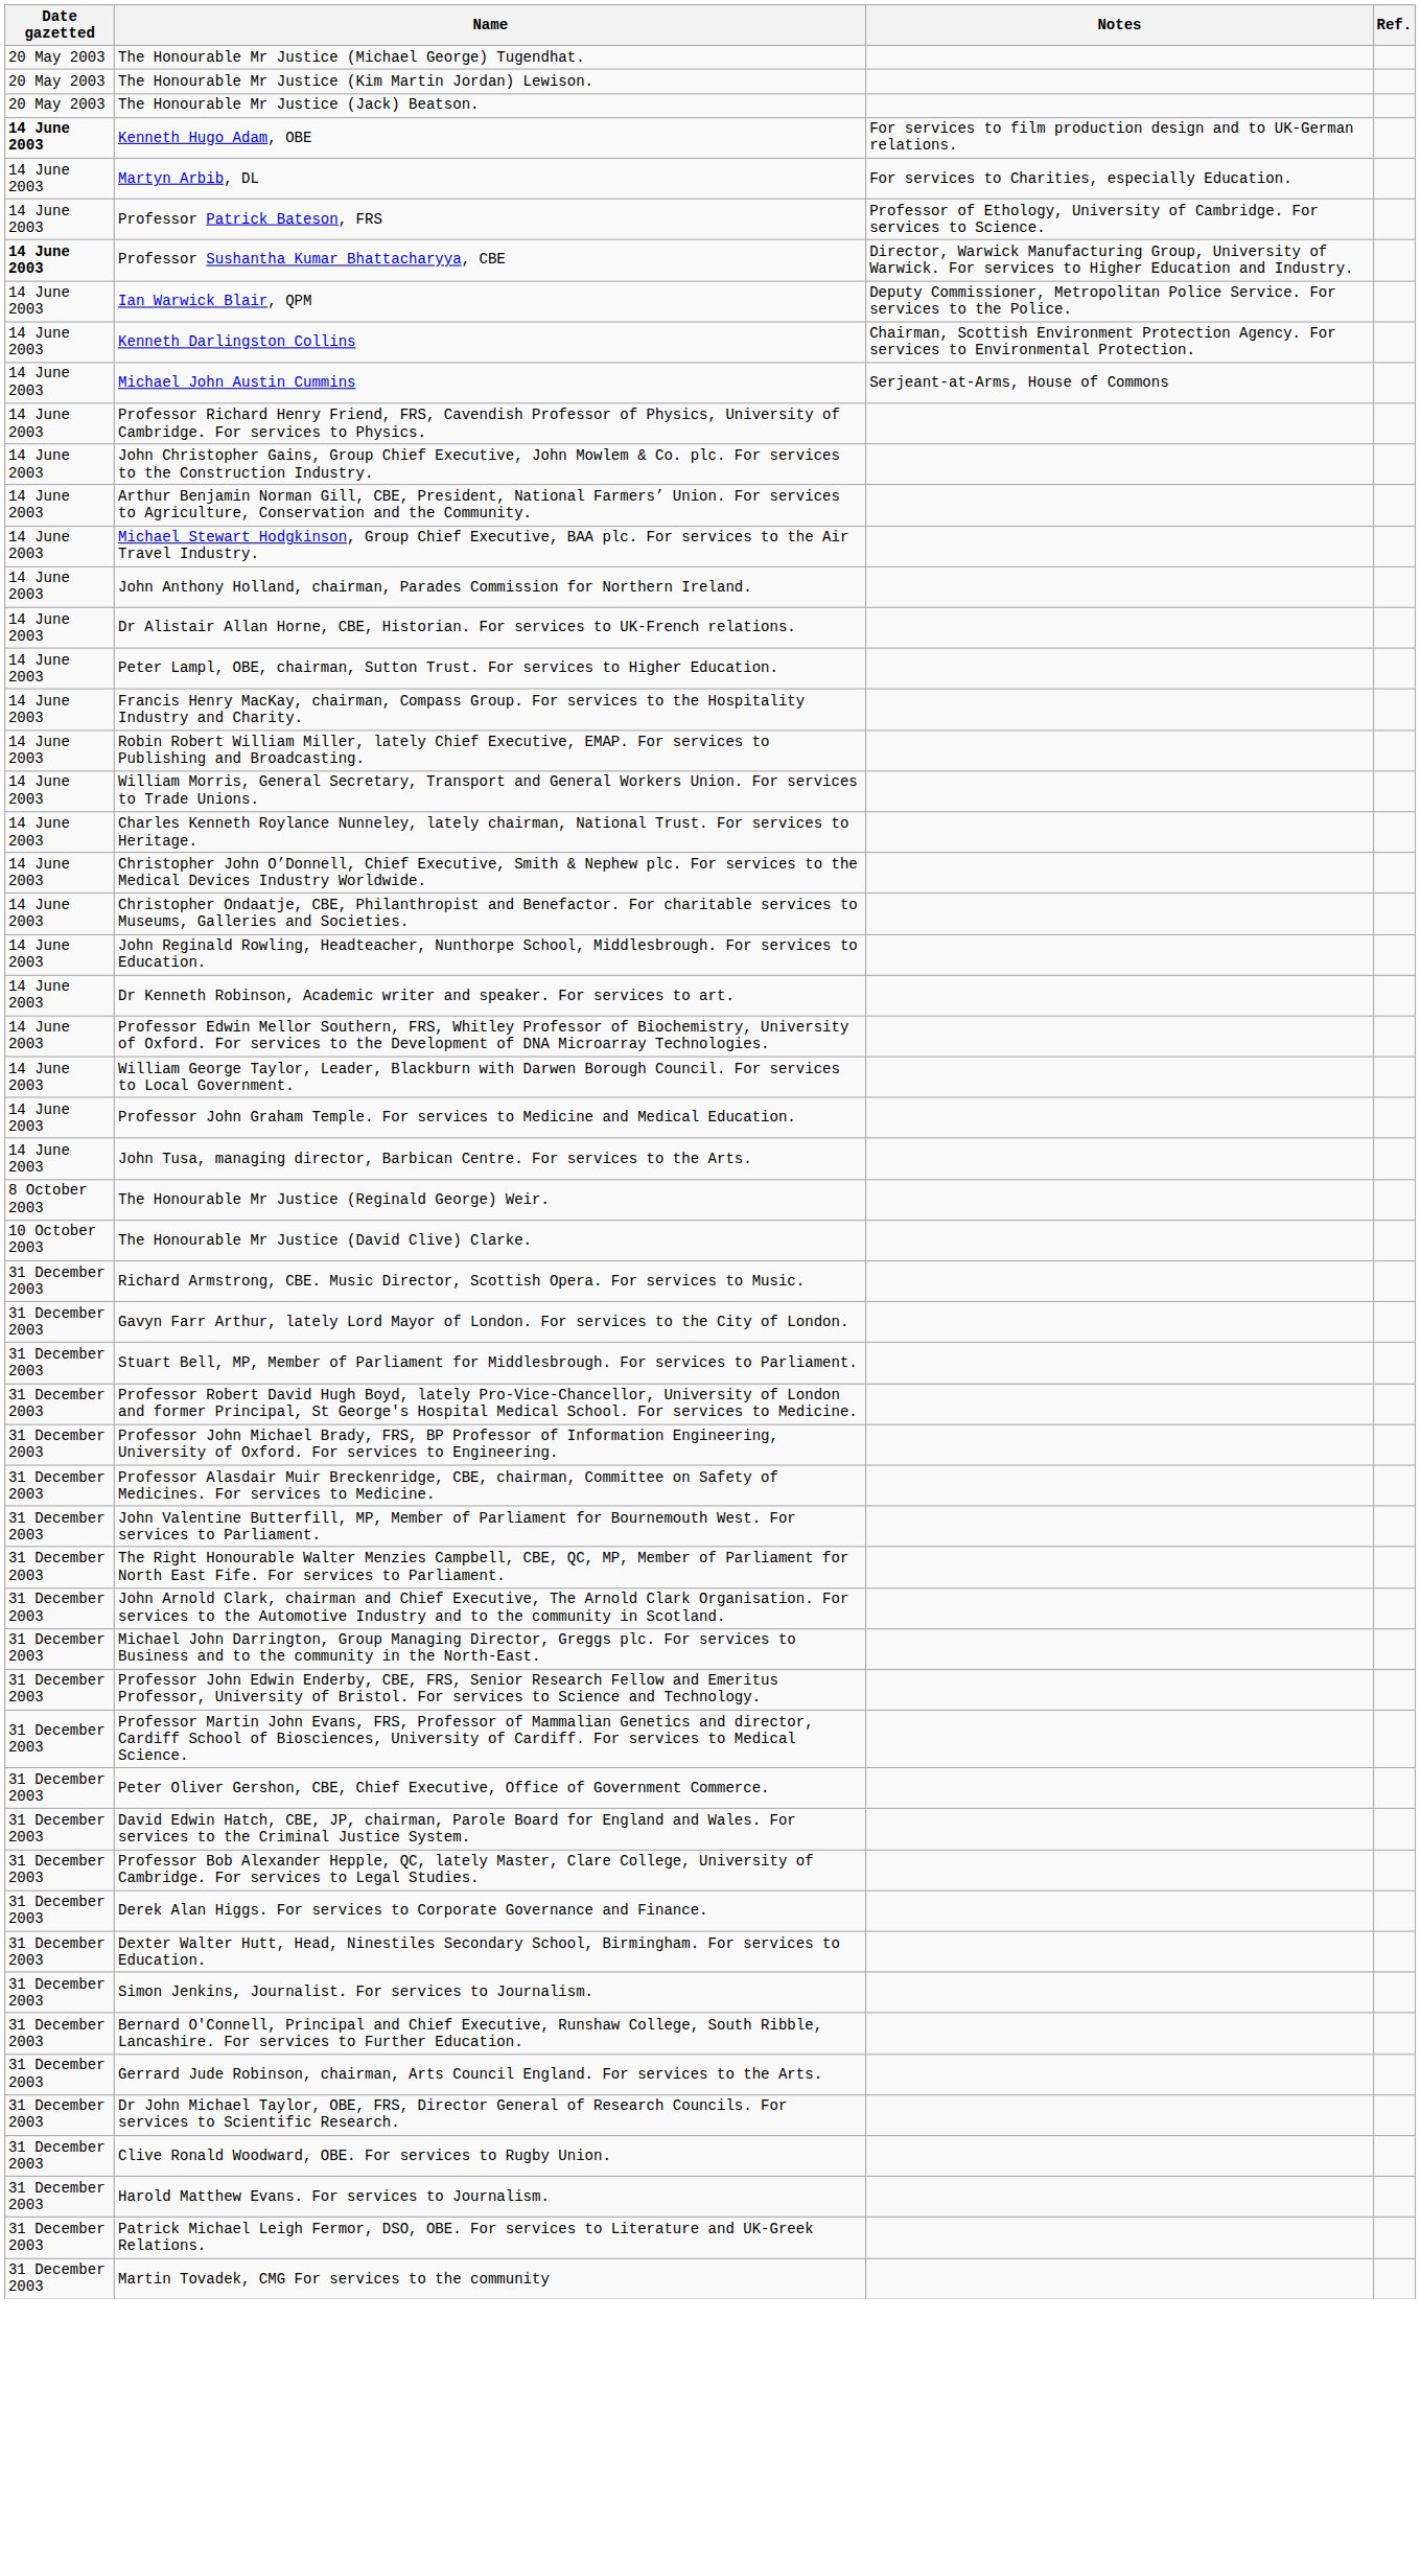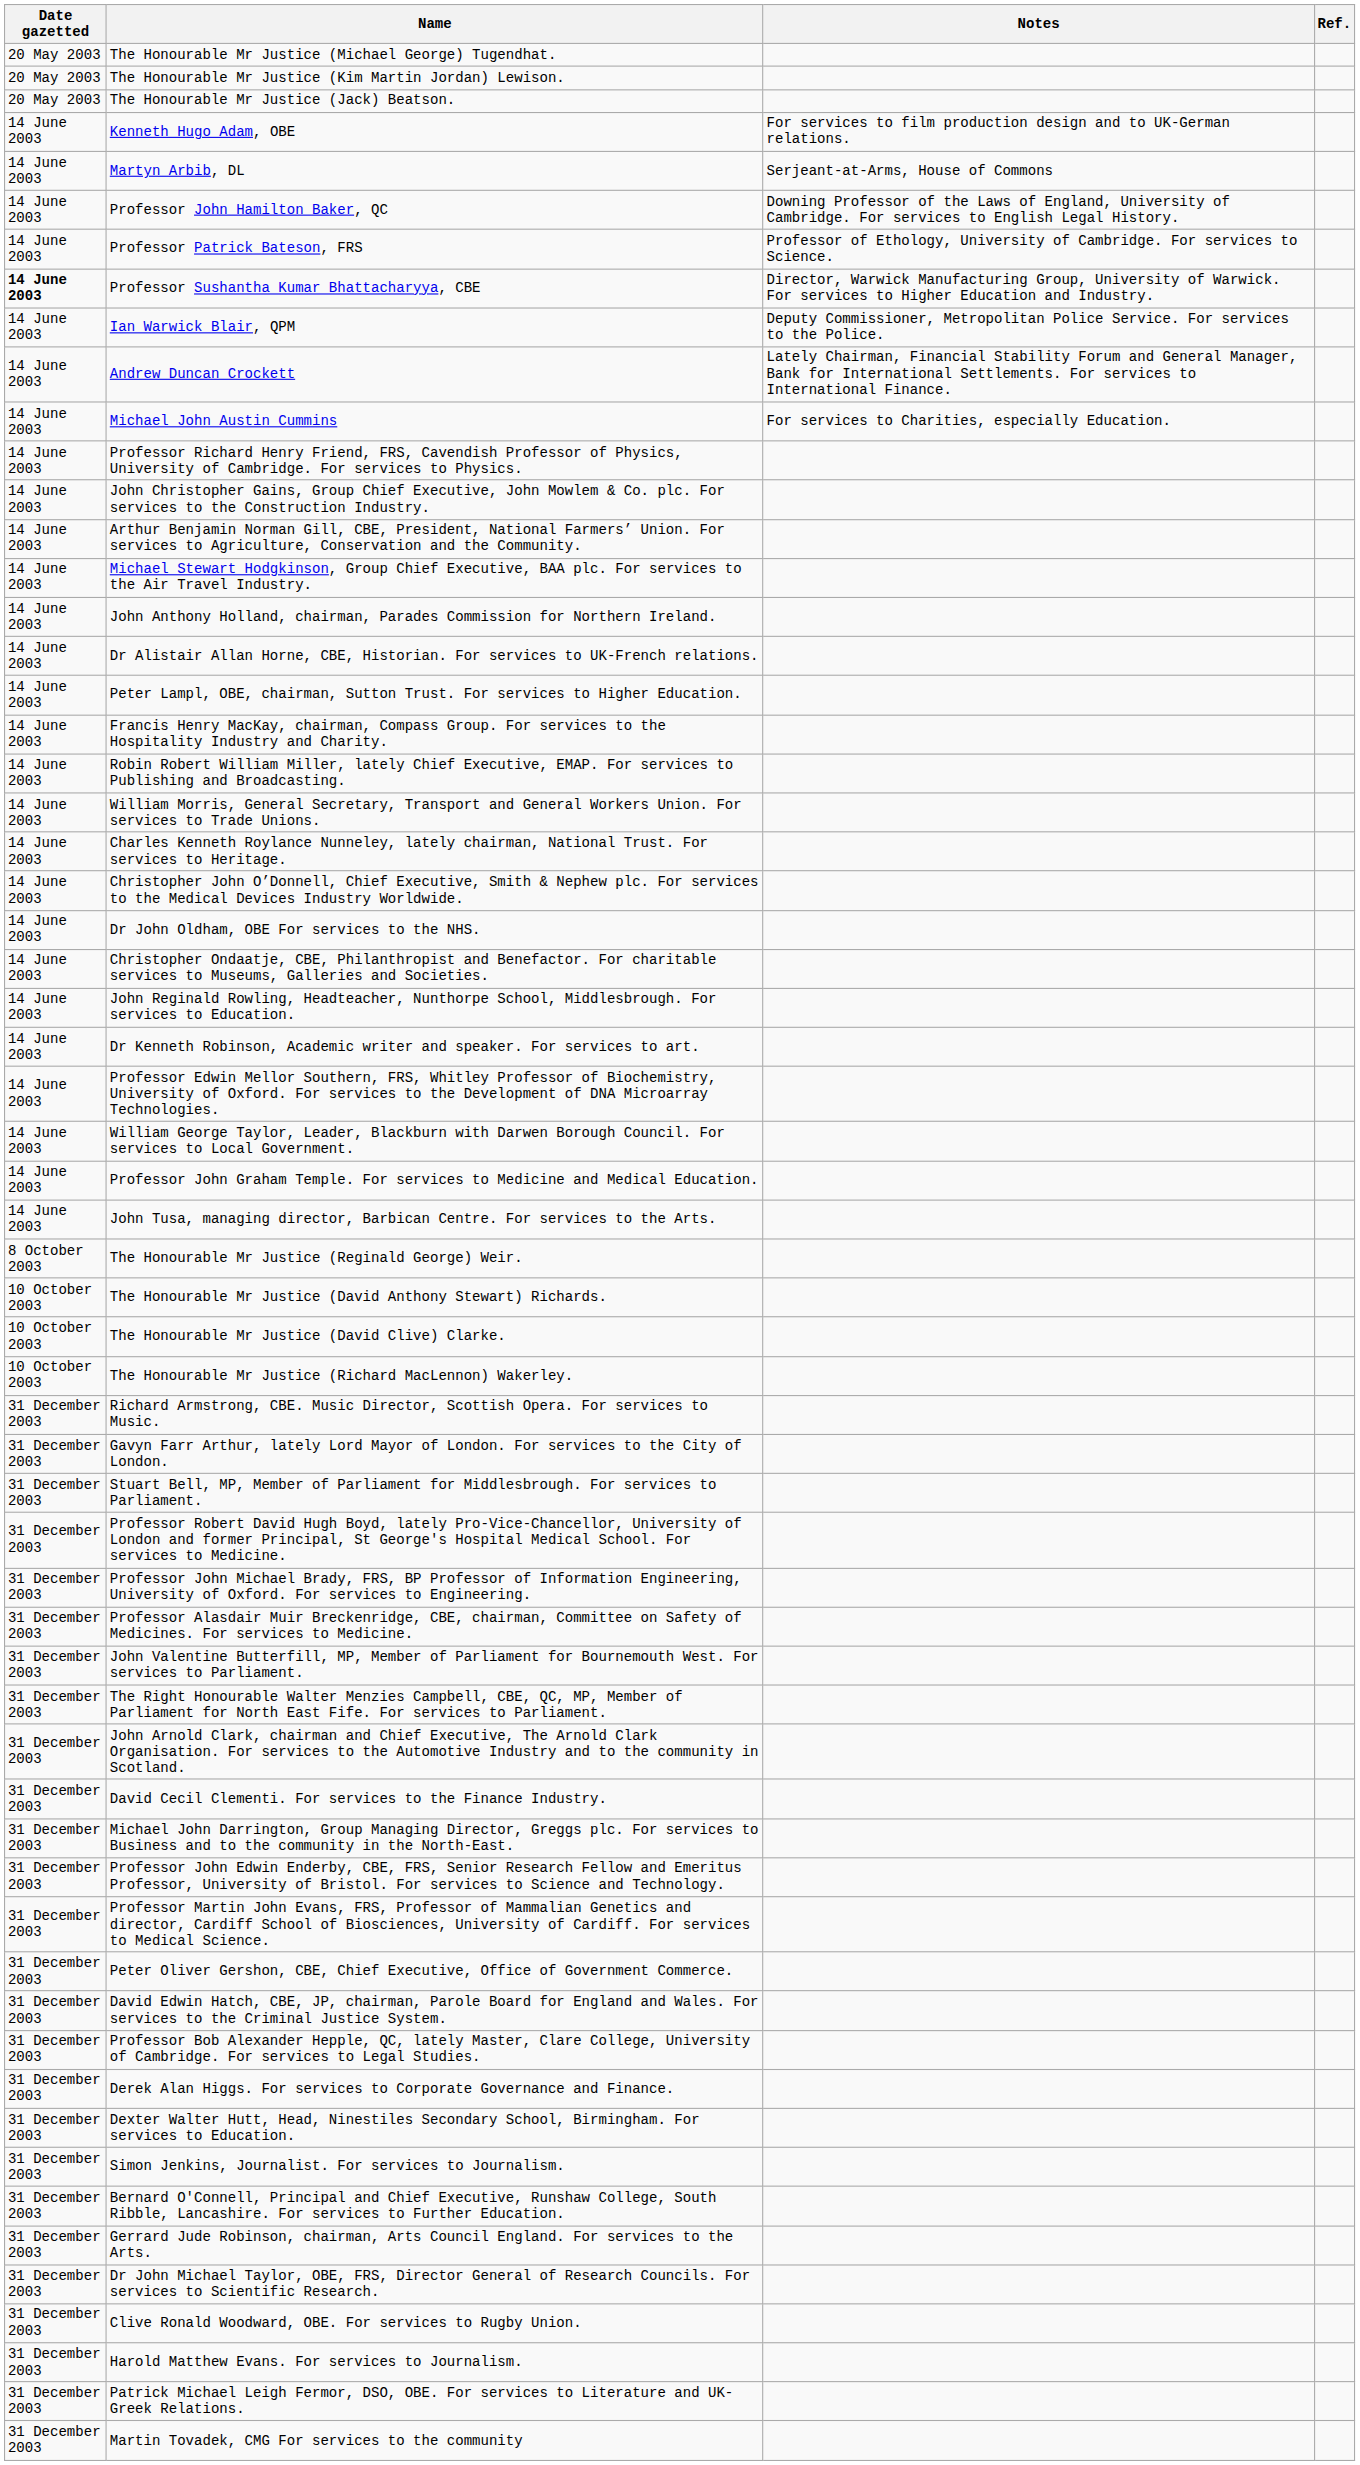Kenneth Hugo Adam, OBE | Date gazetted: bold -> normal
Martyn Arbib, DL | Notes: For services to Charities, especially Education. -> Serjeant-at-Arms, House of Commons
+ row: 14 June 2003 | Professor John Hamilton Baker, QC | Downing Professor of the Laws of England, University of Cambridge. For services to English Legal History.
- row: 14 June 2003 | Kenneth Darlingston Collins | Chairman, Scottish Environment Protection Agency. For services to Environmental Protection.
+ row: 14 June 2003 | Andrew Duncan Crockett | Lately Chairman, Financial Stability Forum and General Manager, Bank for International Settlements. For services to International Finance.
Michael John Austin Cummins | Notes: Serjeant-at-Arms, House of Commons -> For services to Charities, especially Education.
+ row: 14 June 2003 | Dr John Oldham, OBE For services to the NHS.
+ row: 10 October 2003 | The Honourable Mr Justice (David Anthony Stewart) Richards.
+ row: 10 October 2003 | The Honourable Mr Justice (Richard MacLennon) Wakerley.
+ row: 31 December 2003 | David Cecil Clementi. For services to the Finance Industry.
